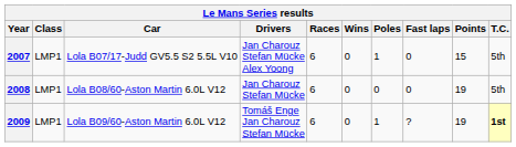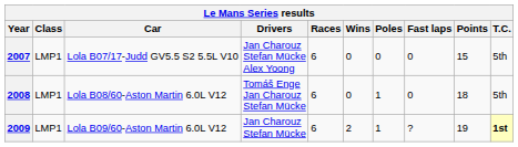2007 | Poles: 1 -> 0
2008 | Drivers: Jan Charouz Stefan Mücke -> Tomáš Enge Jan Charouz Stefan Mücke
2008 | Poles: 0 -> 1
2008 | Points: 19 -> 18
2009 | Drivers: Tomáš Enge Jan Charouz Stefan Mücke -> Jan Charouz Stefan Mücke
2009 | Wins: 0 -> 2
